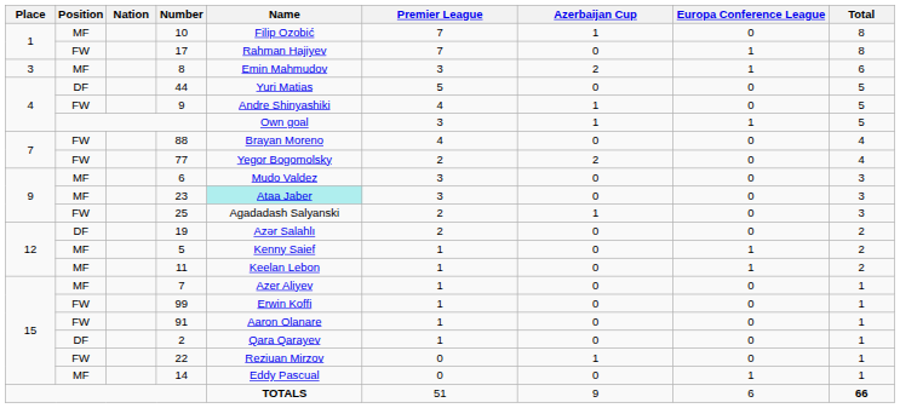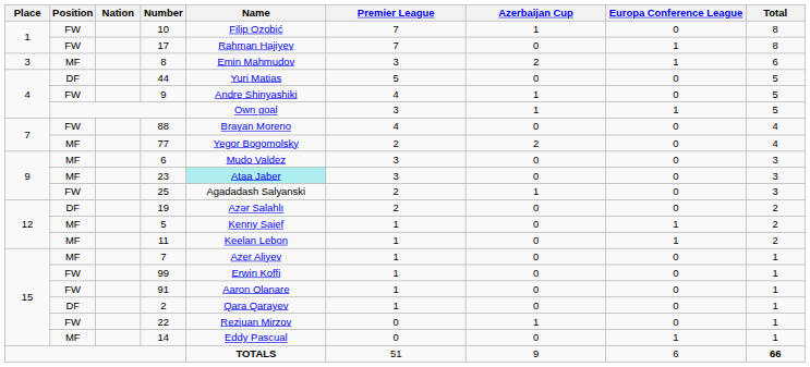10 | Position: MF -> FW
77 | Position: FW -> MF
